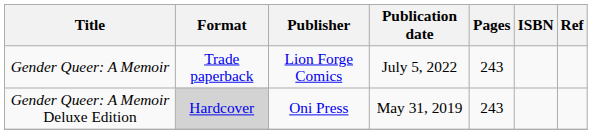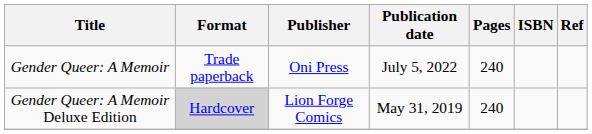Gender Queer: A Memoir | Publisher: Lion Forge Comics -> Oni Press
Gender Queer: A Memoir | Pages: 243 -> 240
Gender Queer: A Memoir Deluxe Edition | Publisher: Oni Press -> Lion Forge Comics
Gender Queer: A Memoir Deluxe Edition | Pages: 243 -> 240
